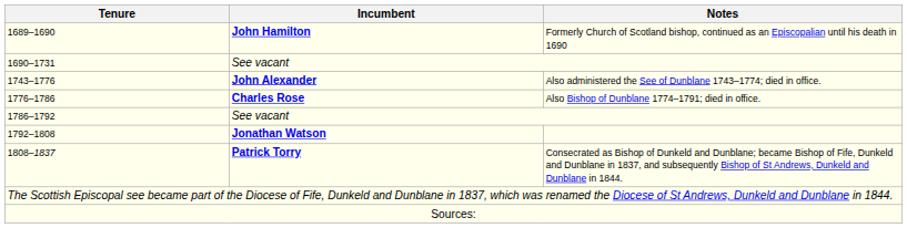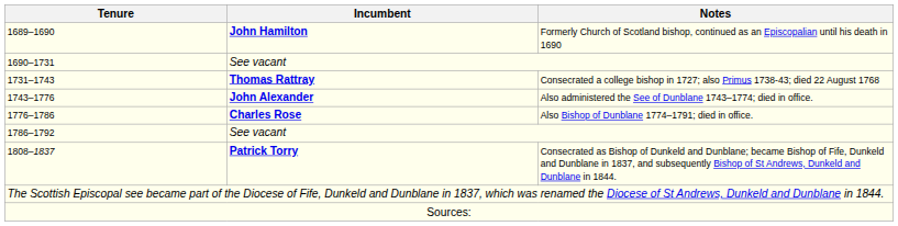+ row: 1731–1743 | Thomas Rattray | Consecrated a college bishop in 1727; also Primus 1738-43; died 22 August 1768
- row: 1792–1808 | Jonathan Watson
